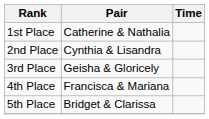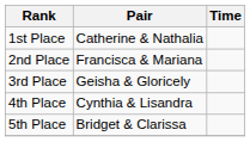2nd Place | Pair: Cynthia & Lisandra -> Francisca & Mariana
4th Place | Pair: Francisca & Mariana -> Cynthia & Lisandra
